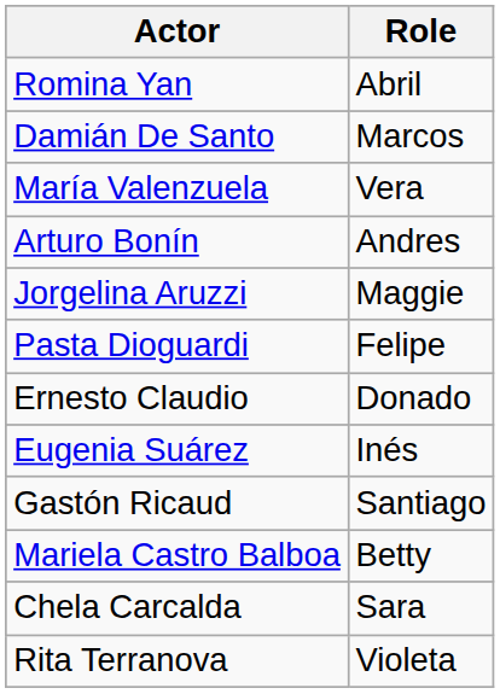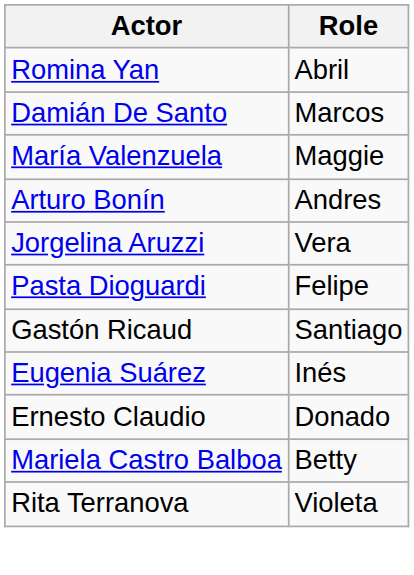María Valenzuela | Role: Vera -> Maggie
Jorgelina Aruzzi | Role: Maggie -> Vera
rows swapped: Gastón Ricaud <-> Ernesto Claudio
- row: Chela Carcalda | Sara
